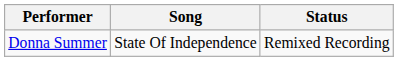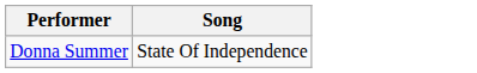- column: Status | Remixed Recording
